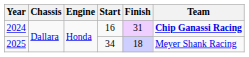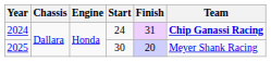2024 | Start: 16 -> 24
2025 | Start: 34 -> 30
2025 | Finish: 18 -> 20
